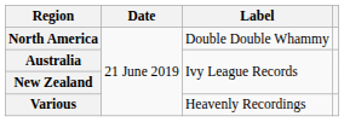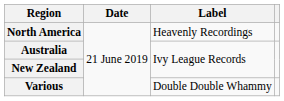North America | Label: Double Double Whammy -> Heavenly Recordings
Various | Label: Heavenly Recordings -> Double Double Whammy
